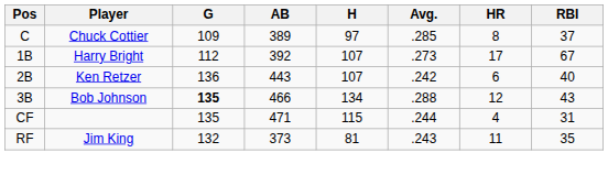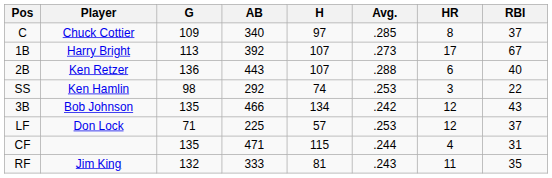C | AB: 389 -> 340
1B | G: 112 -> 113
2B | Avg.: .242 -> .288
+ row: SS | Ken Hamlin | 98 | 292 | 74 | .253 | 3 | 22
3B | G: bold -> normal
3B | Avg.: .288 -> .242
+ row: LF | Don Lock | 71 | 225 | 57 | .253 | 12 | 37
RF | AB: 373 -> 333
